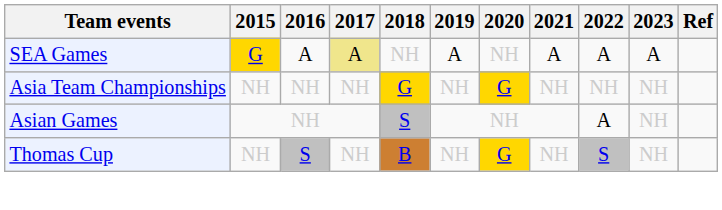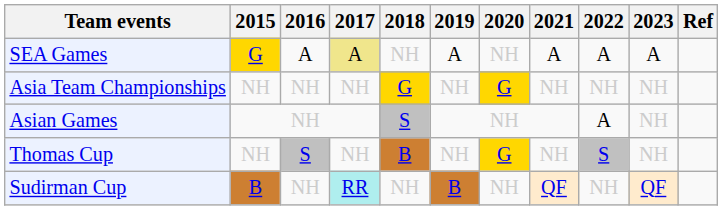+ row: Sudirman Cup | B | NH | RR | NH | B | NH | QF | NH | QF
